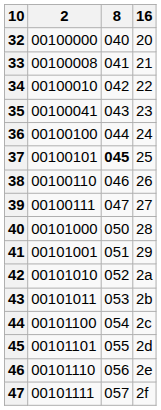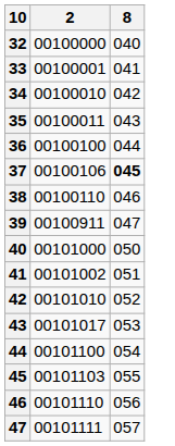- column: 16 | 20 | 21 | 22 | 23 | 24 | 25 | 26 | 27 | 28 | 29 | 2a | 2b | 2c | 2d | 2e | 2f
33 | 2: 00100008 -> 00100001
35 | 2: 00100041 -> 00100011
37 | 2: 00100101 -> 00100106
39 | 2: 00100111 -> 00100911
41 | 2: 00101001 -> 00101002
43 | 2: 00101011 -> 00101017
45 | 2: 00101101 -> 00101103
